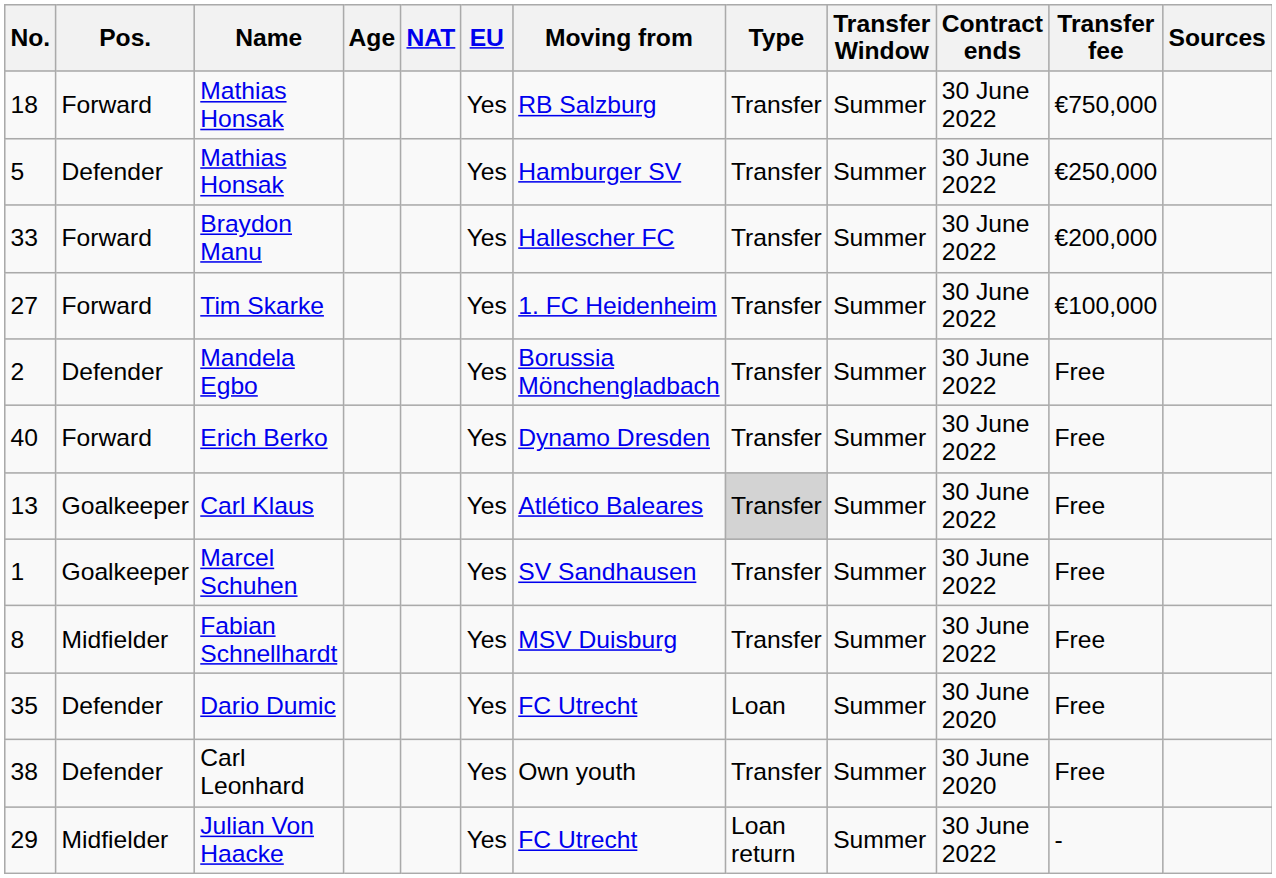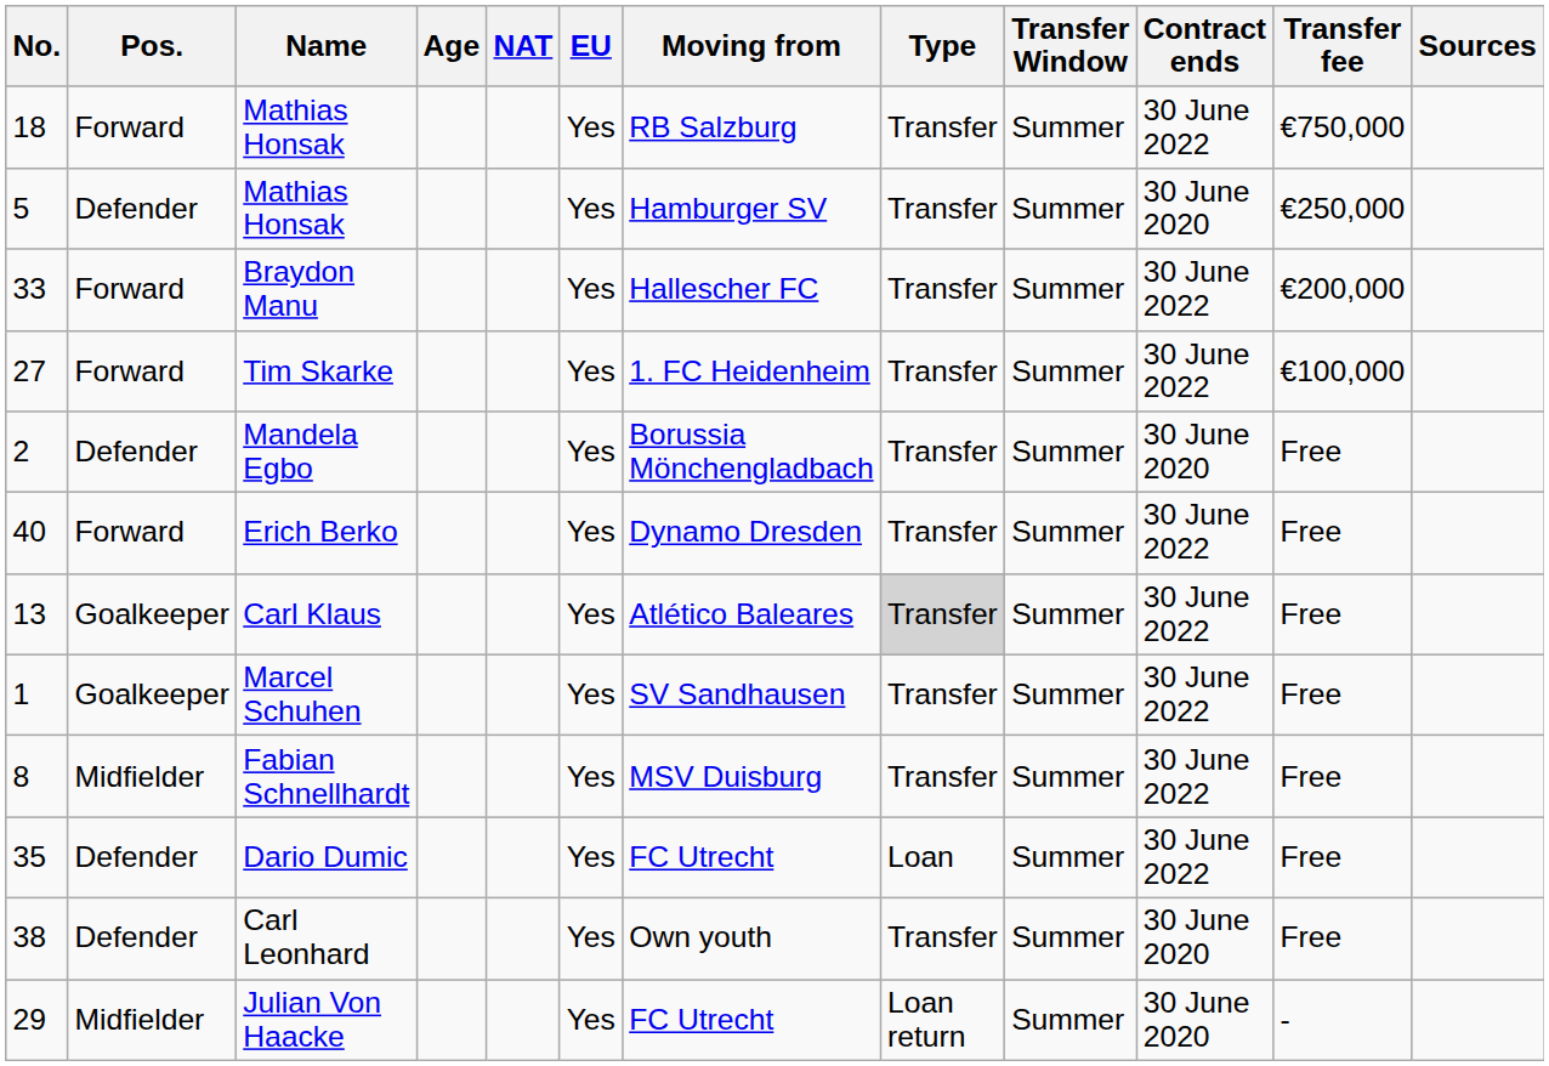5 / Mathias Honsak | Contract ends: 30 June 2022 -> 30 June 2020
Mandela Egbo | Contract ends: 30 June 2022 -> 30 June 2020
Dario Dumic | Contract ends: 30 June 2020 -> 30 June 2022
Julian Von Haacke | Contract ends: 30 June 2022 -> 30 June 2020
